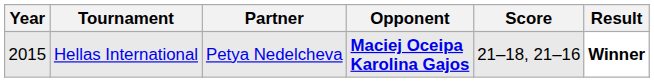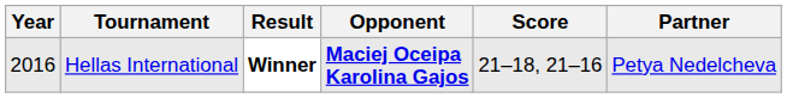columns swapped: Partner <-> Result
Hellas International | Year: 2015 -> 2016
